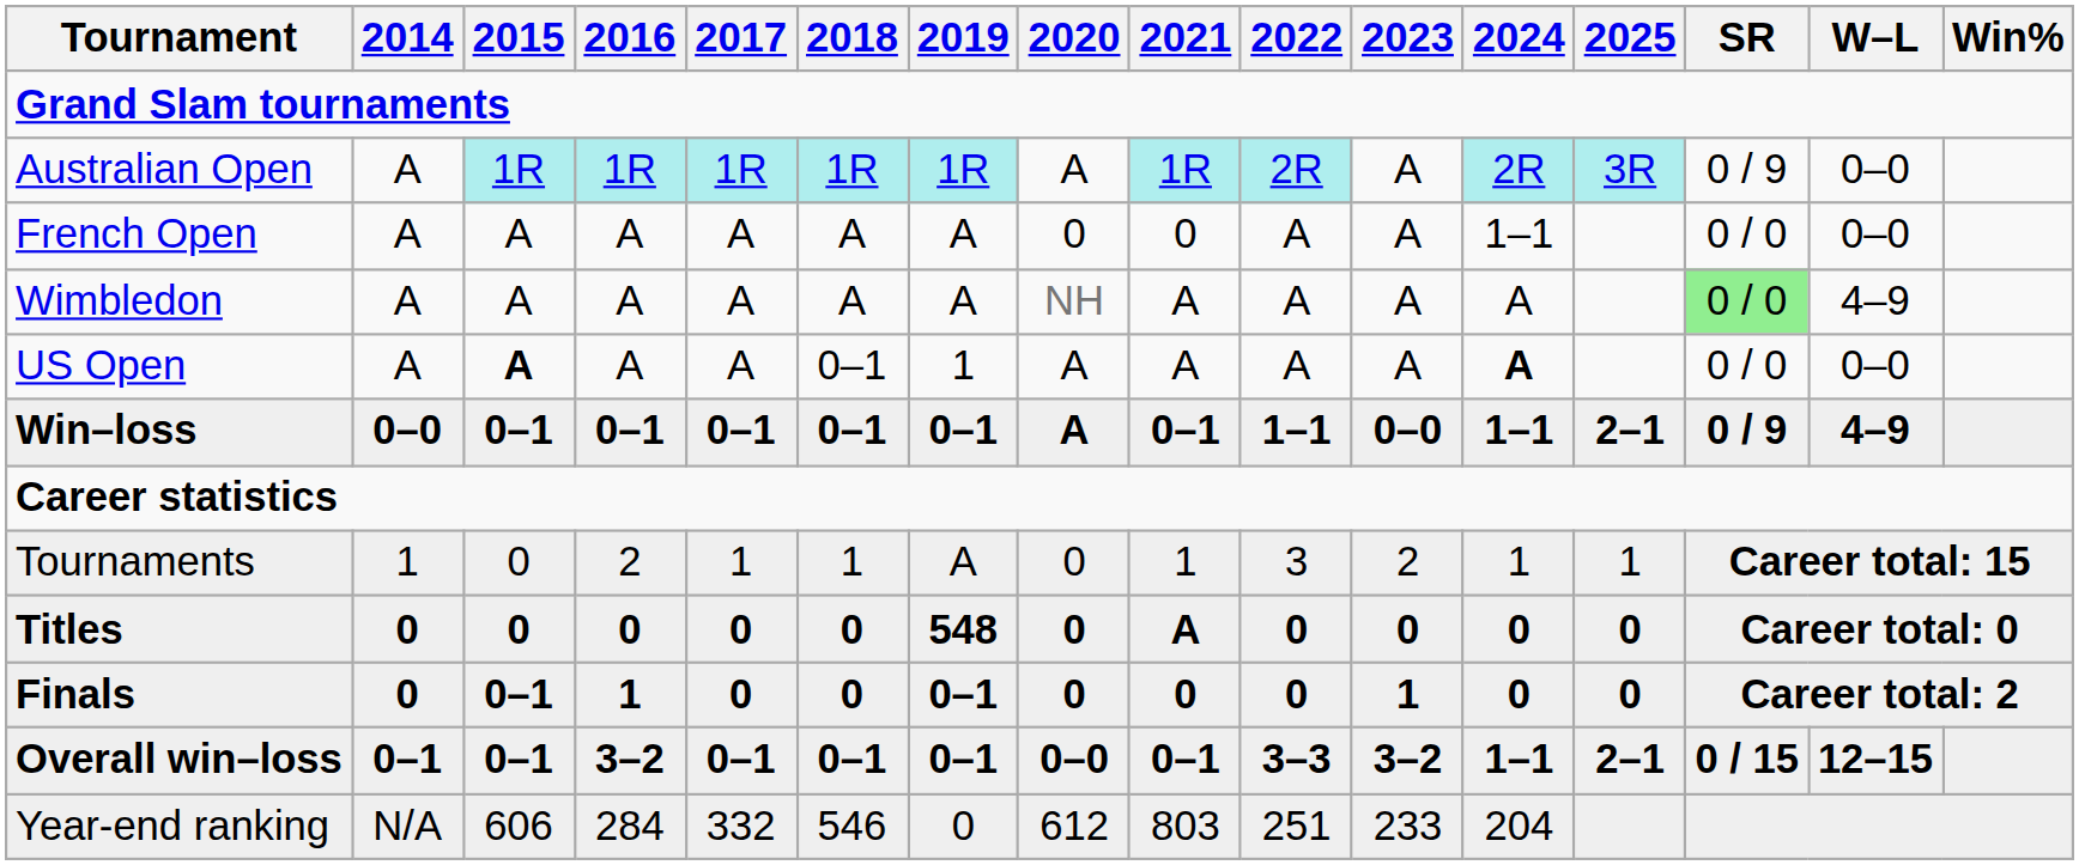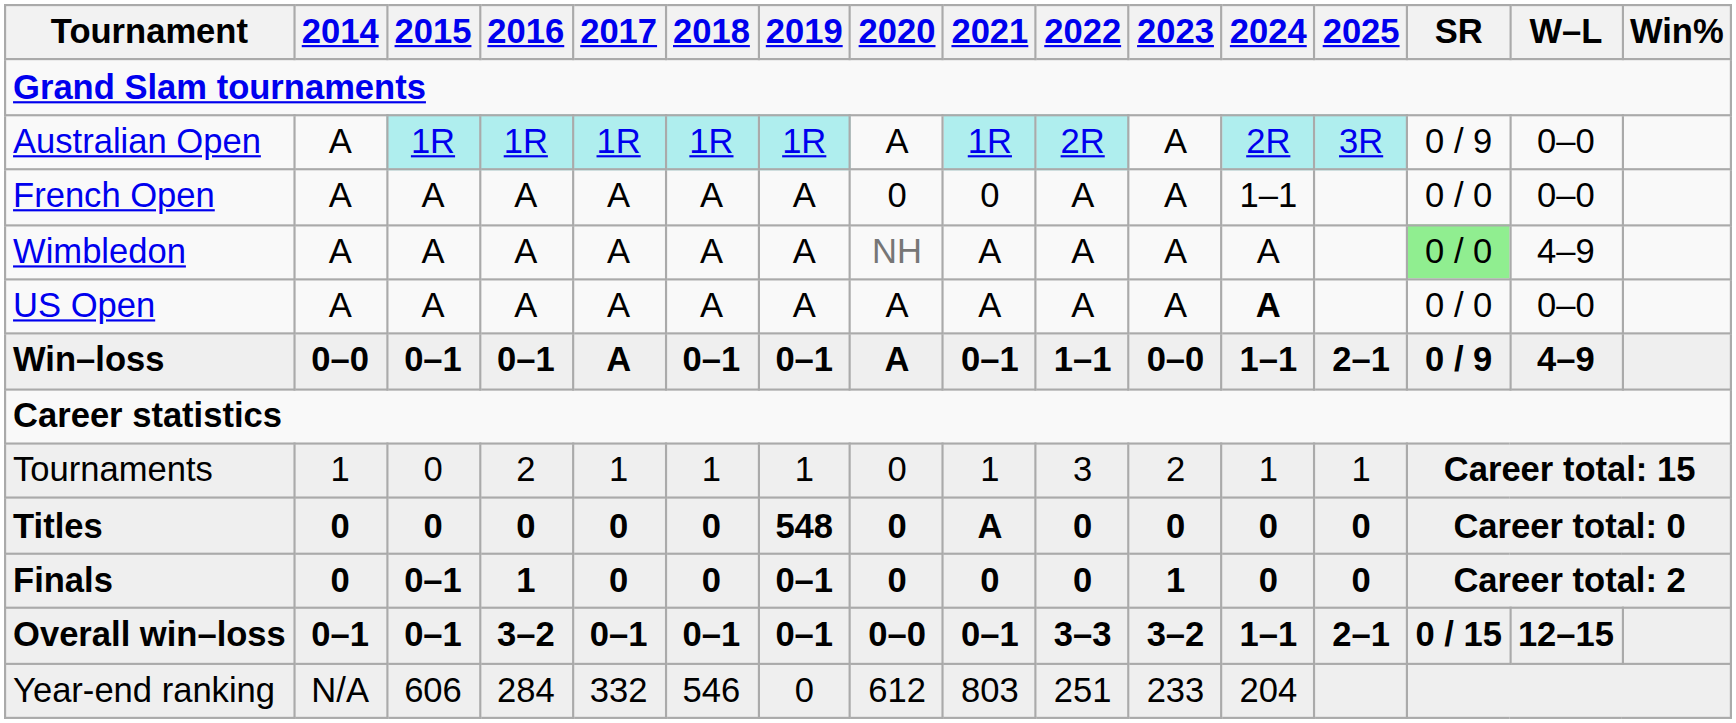US Open | 2015: bold -> normal
US Open | 2018: 0–1 -> A
US Open | 2019: 1 -> A
Win–loss | 2017: 0–1 -> A
Tournaments | 2019: A -> 1
